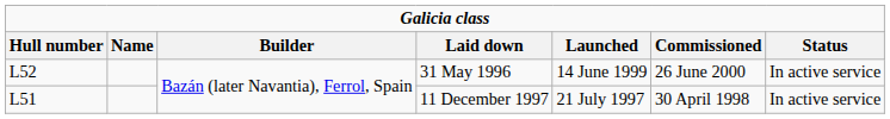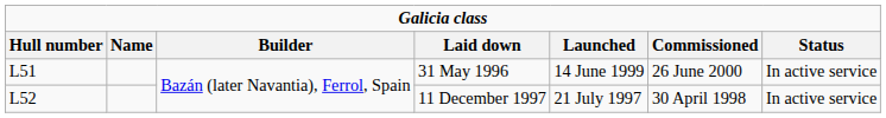31 May 1996 | column 1: L52 -> L51
11 December 1997 | column 1: L51 -> L52
